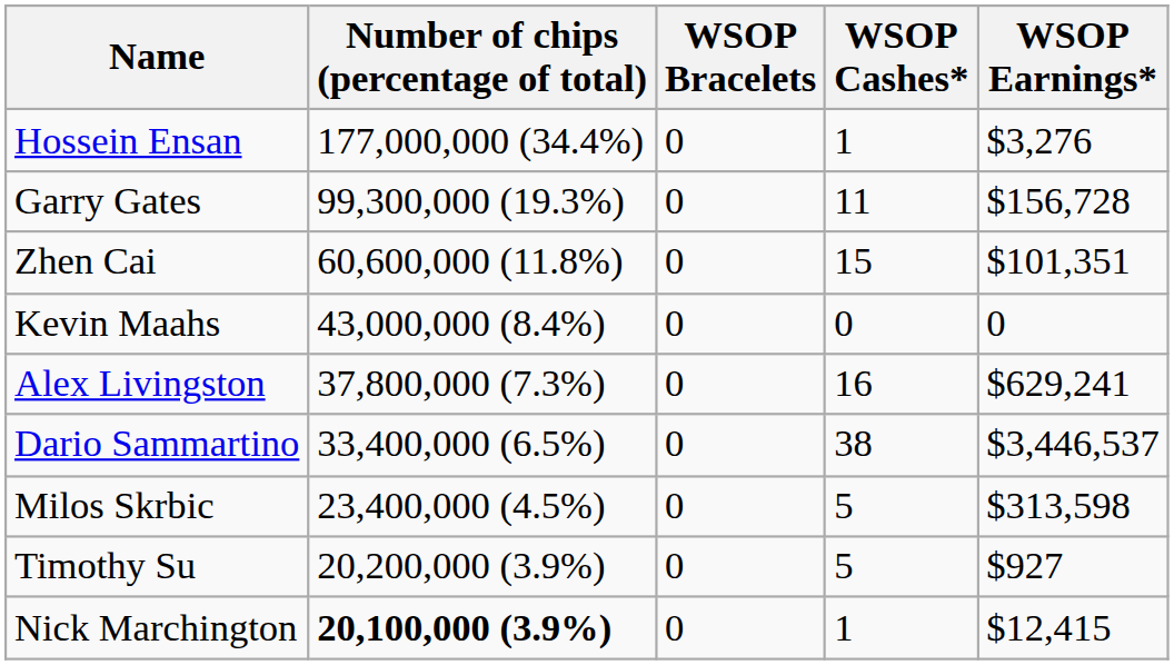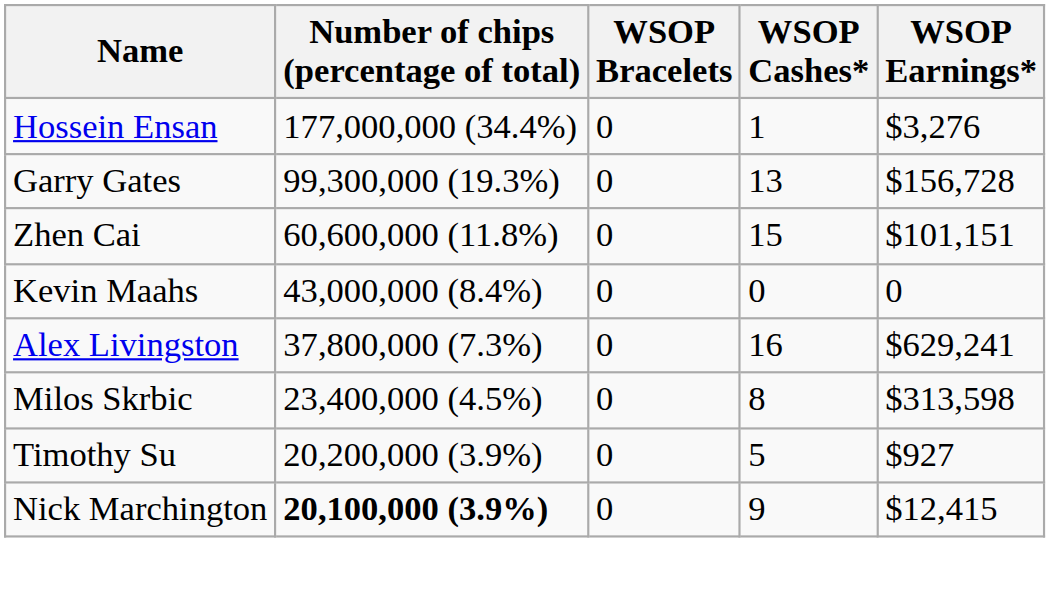Garry Gates | WSOP Cashes*: 11 -> 13
Zhen Cai | WSOP Earnings*: $101,351 -> $101,151
- row: Dario Sammartino | 33,400,000 (6.5%) | 0 | 38 | $3,446,537
Milos Skrbic | WSOP Cashes*: 5 -> 8
Nick Marchington | WSOP Cashes*: 1 -> 9
